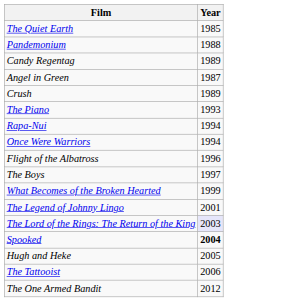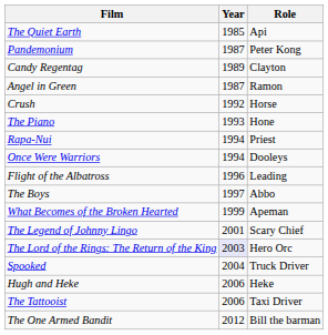+ column: Role | Api | Peter Kong | Clayton | Ramon | Horse | Hone | Priest | Dooleys | Leading | Abbo | Apeman | Scary Chief | Hero Orc | Truck Driver | Heke | Taxi Driver | Bill the barman
Pandemonium | Year: 1988 -> 1987
Crush | Year: 1989 -> 1992
Spooked | Year: bold -> normal
Hugh and Heke | Year: 2005 -> 2006
